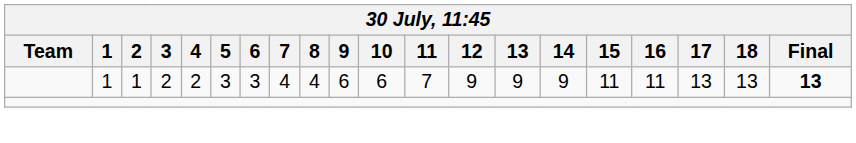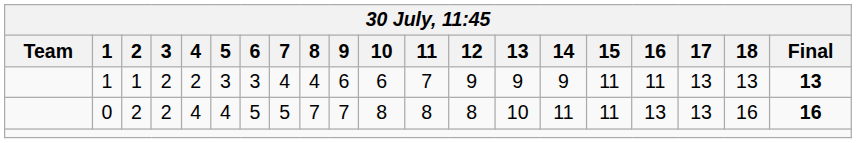+ row: 0 | 2 | 2 | 4 | 4 | 5 | 5 | 7 | 7 | 8 | 8 | 8 | 10 | 11 | 11 | 13 | 13 | 16 | 16
